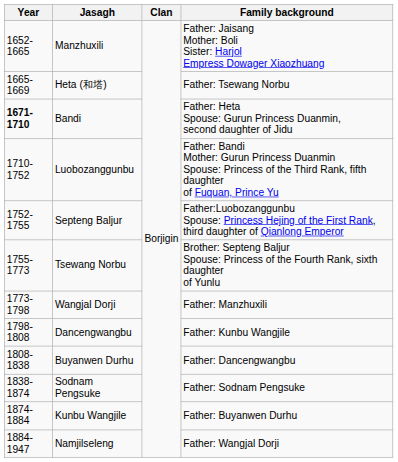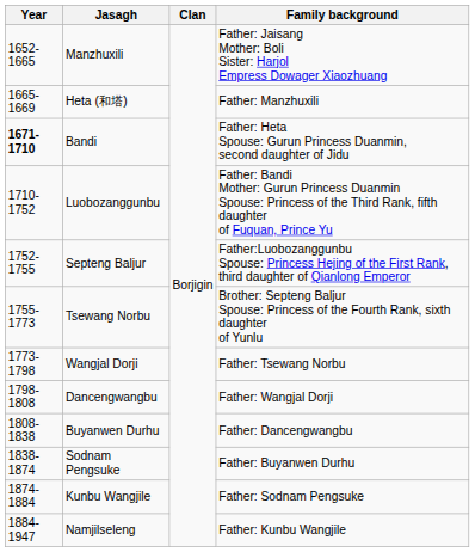Heta (和塔) | Family background: Father: Tsewang Norbu -> Father: Manzhuxili
Wangjal Dorji | Family background: Father: Manzhuxili -> Father: Tsewang Norbu
Dancengwangbu | Family background: Father: Kunbu Wangjile -> Father: Wangjal Dorji
Sodnam Pengsuke | Family background: Father: Sodnam Pengsuke -> Father: Buyanwen Durhu
Kunbu Wangjile | Family background: Father: Buyanwen Durhu -> Father: Sodnam Pengsuke
Namjilseleng | Family background: Father: Wangjal Dorji -> Father: Kunbu Wangjile
